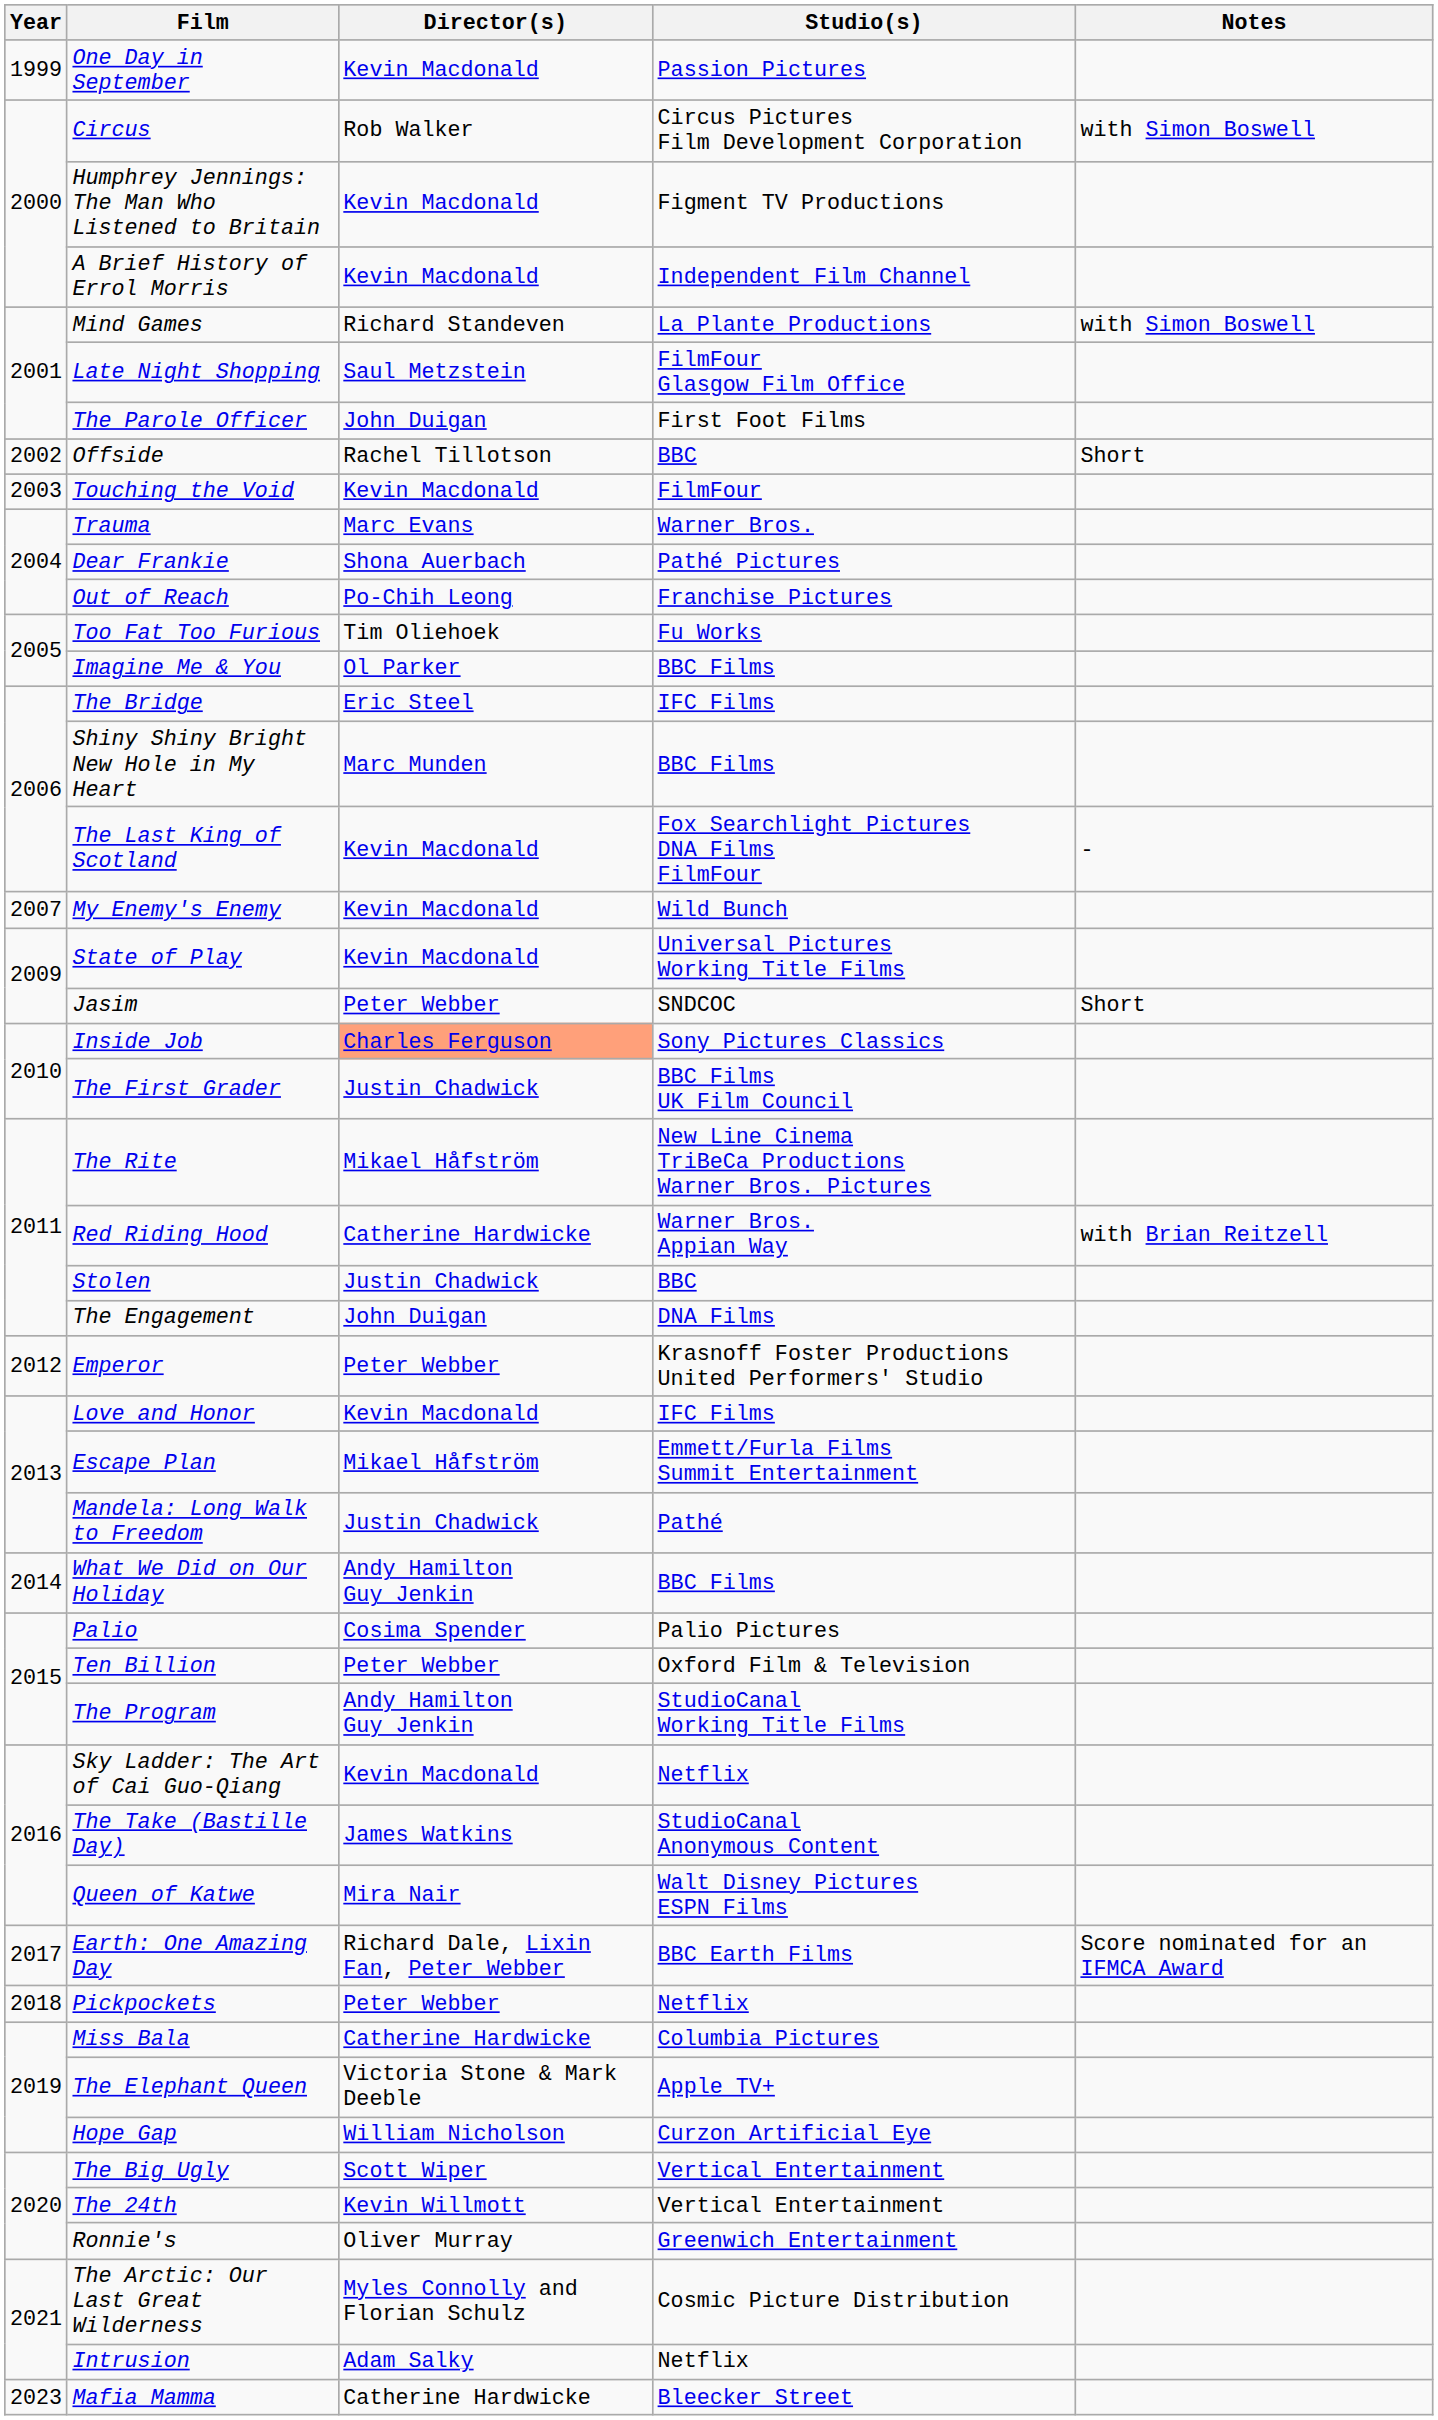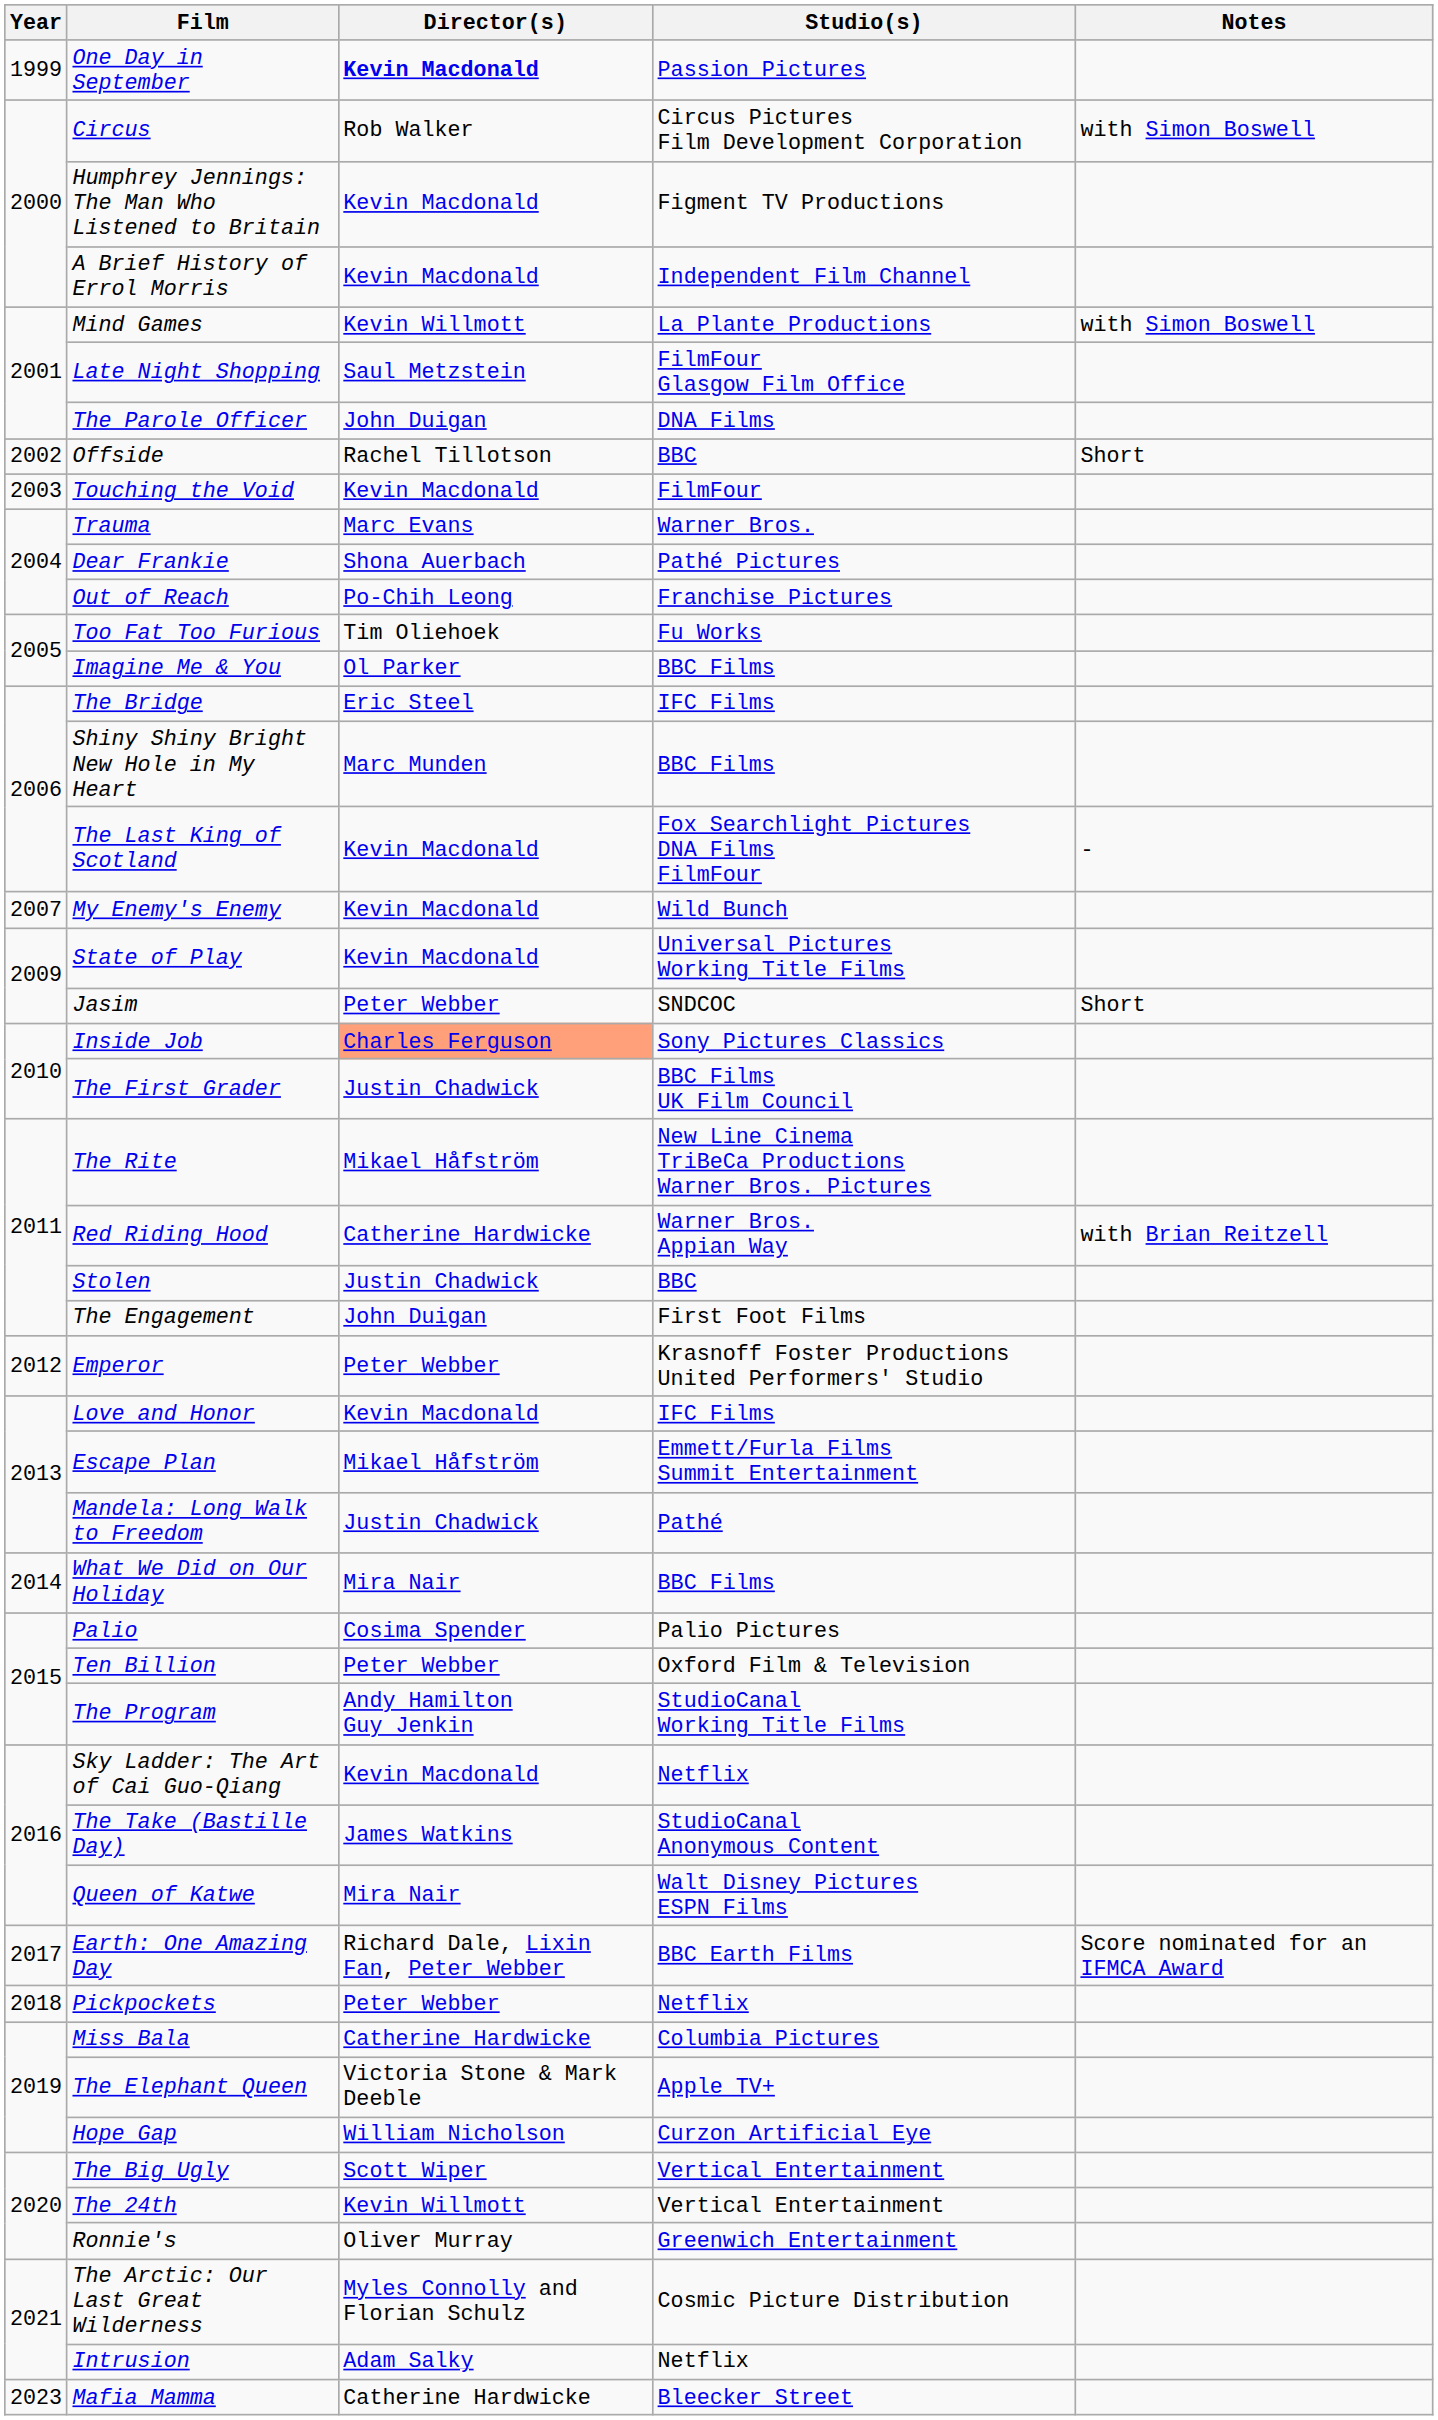One Day in September | Director(s): normal -> bold
Mind Games | Director(s): Richard Standeven -> Kevin Willmott
The Parole Officer | Studio(s): First Foot Films -> DNA Films
The Engagement | Studio(s): DNA Films -> First Foot Films
What We Did on Our Holiday | Director(s): Andy Hamilton Guy Jenkin -> Mira Nair
